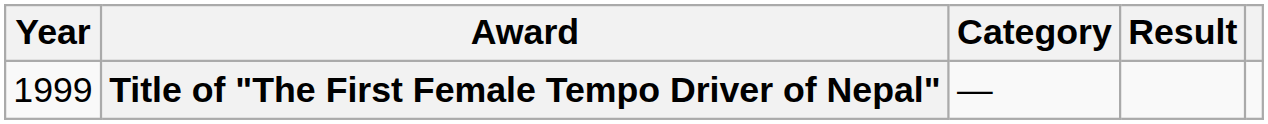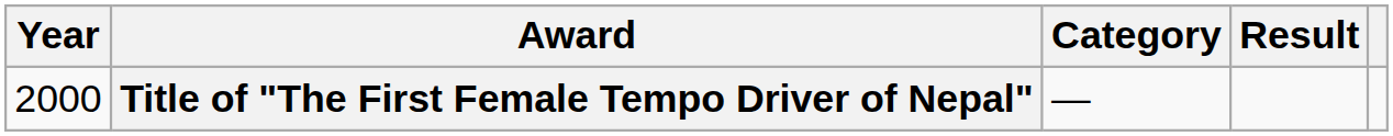Title of "The First Female Tempo Driver of Nepal" | Year: 1999 -> 2000
